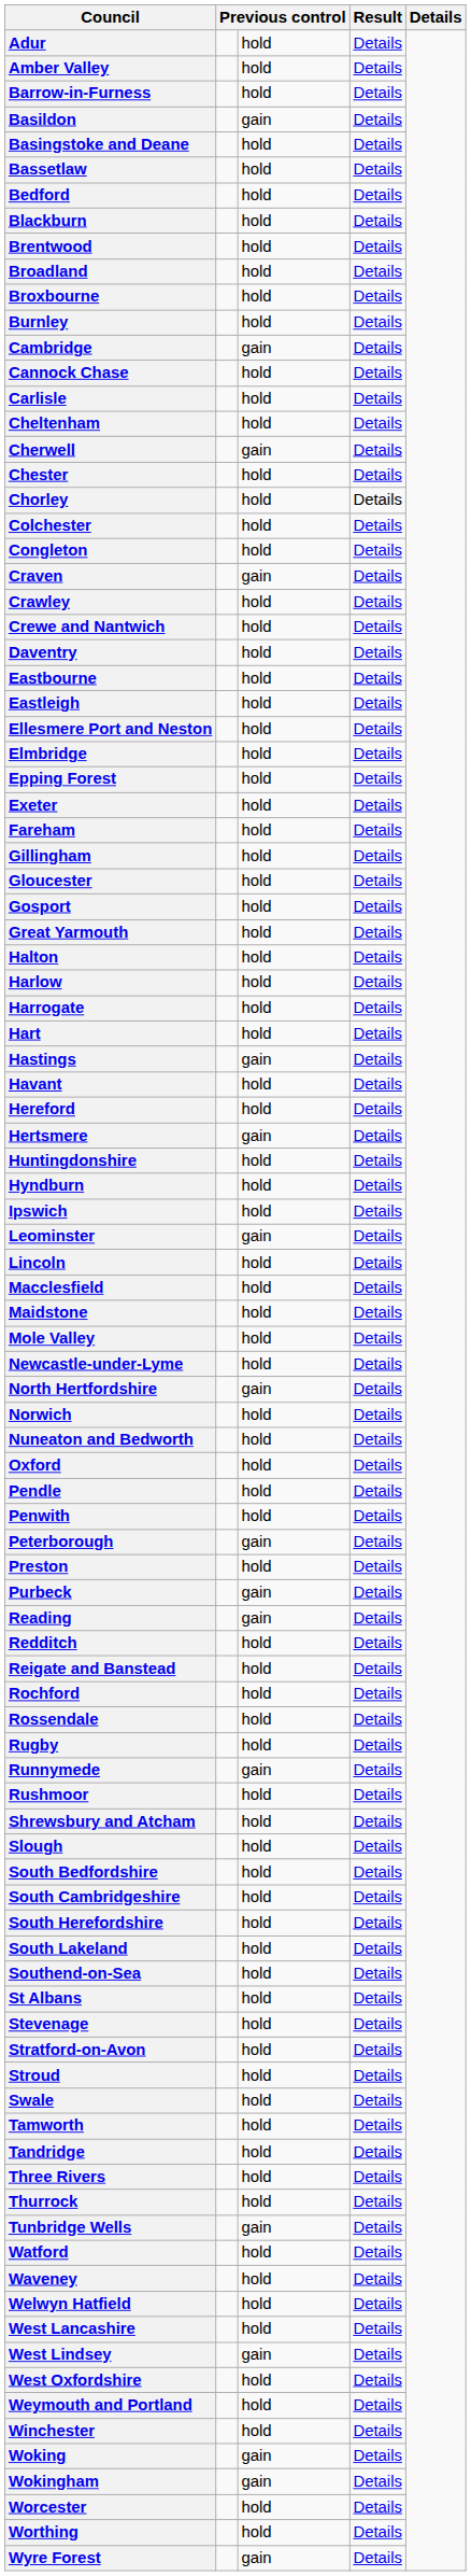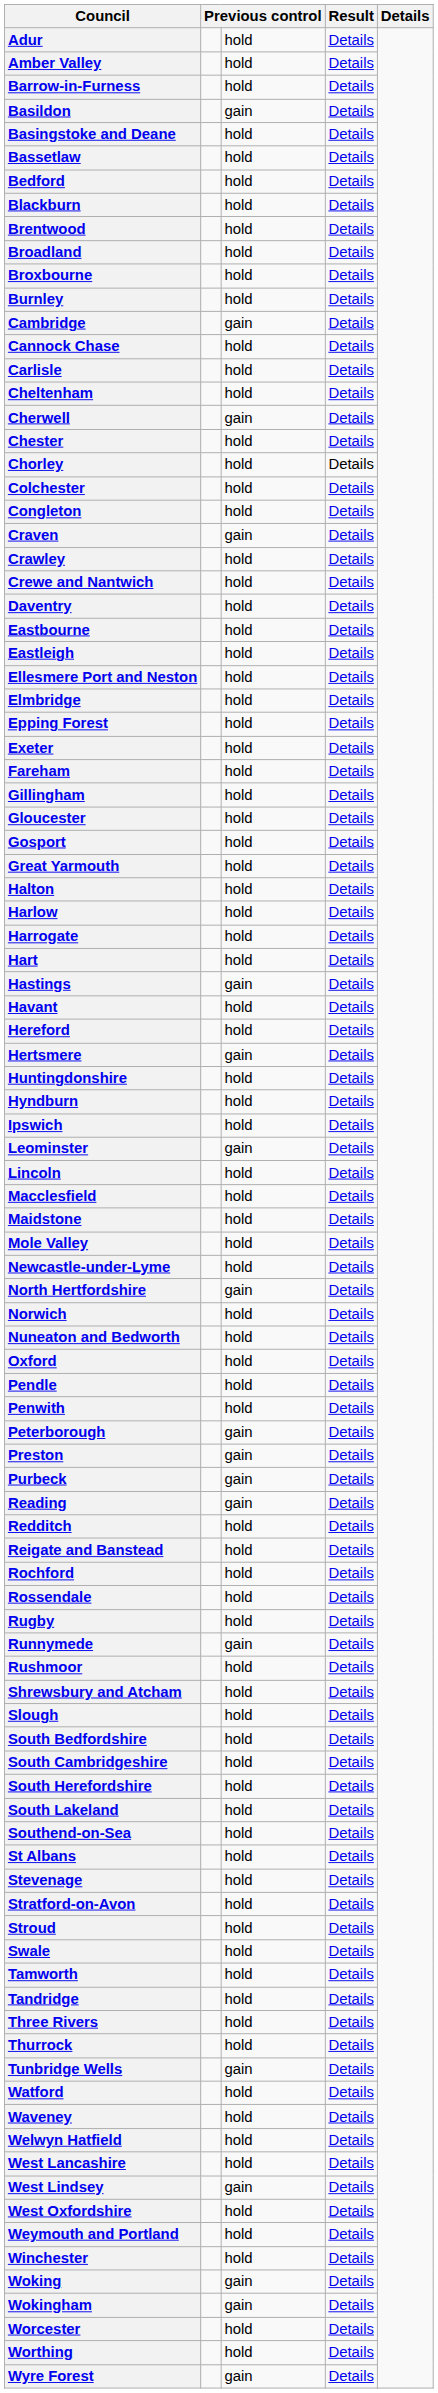Preston | column 3: hold -> gain
